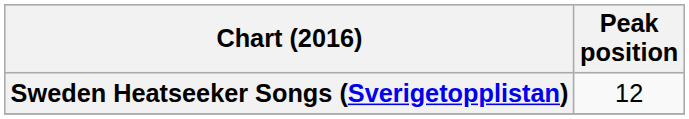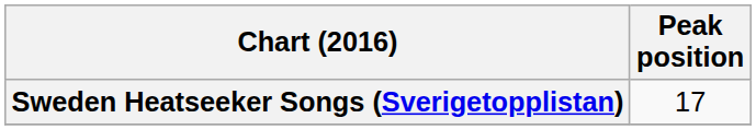Sweden Heatseeker Songs (Sverigetopplistan) | Peak position: 12 -> 17
